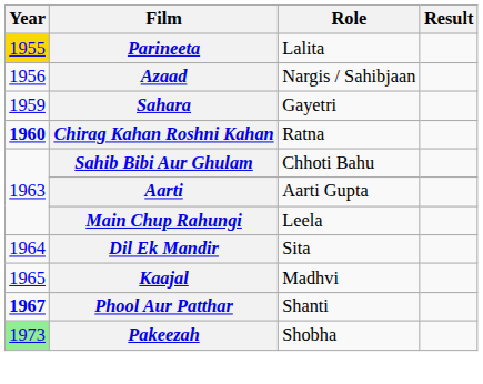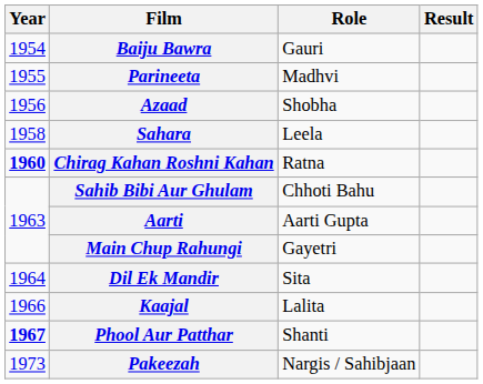+ row: 1954 | Baiju Bawra | Gauri
Parineeta | Year: gold background -> no background
Parineeta | Role: Lalita -> Madhvi
Azaad | Role: Nargis / Sahibjaan -> Shobha
Sahara | Year: 1959 -> 1958
Sahara | Role: Gayetri -> Leela
Main Chup Rahungi | Role: Leela -> Gayetri
Kaajal | Year: 1965 -> 1966
Kaajal | Role: Madhvi -> Lalita
Pakeezah | Year: lightgreen background -> no background
Pakeezah | Role: Shobha -> Nargis / Sahibjaan
